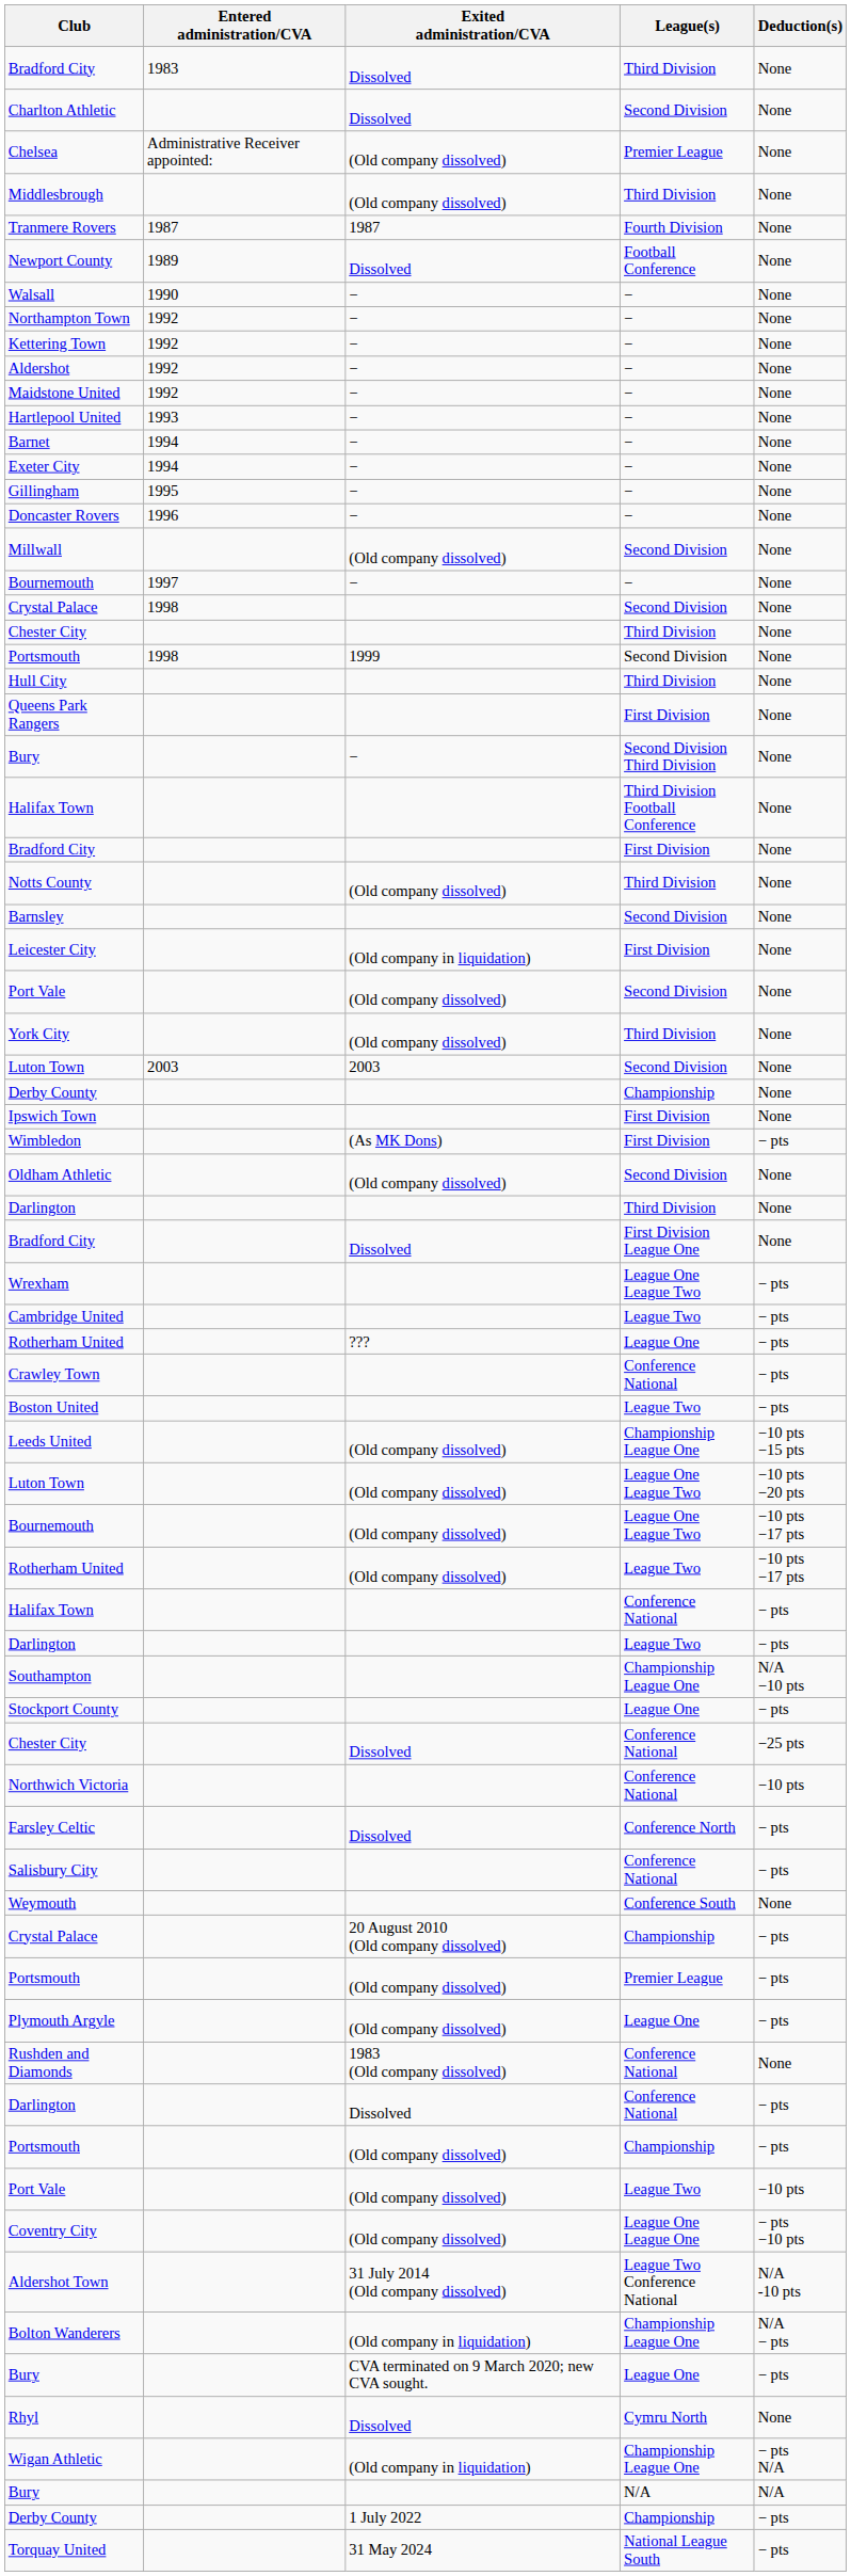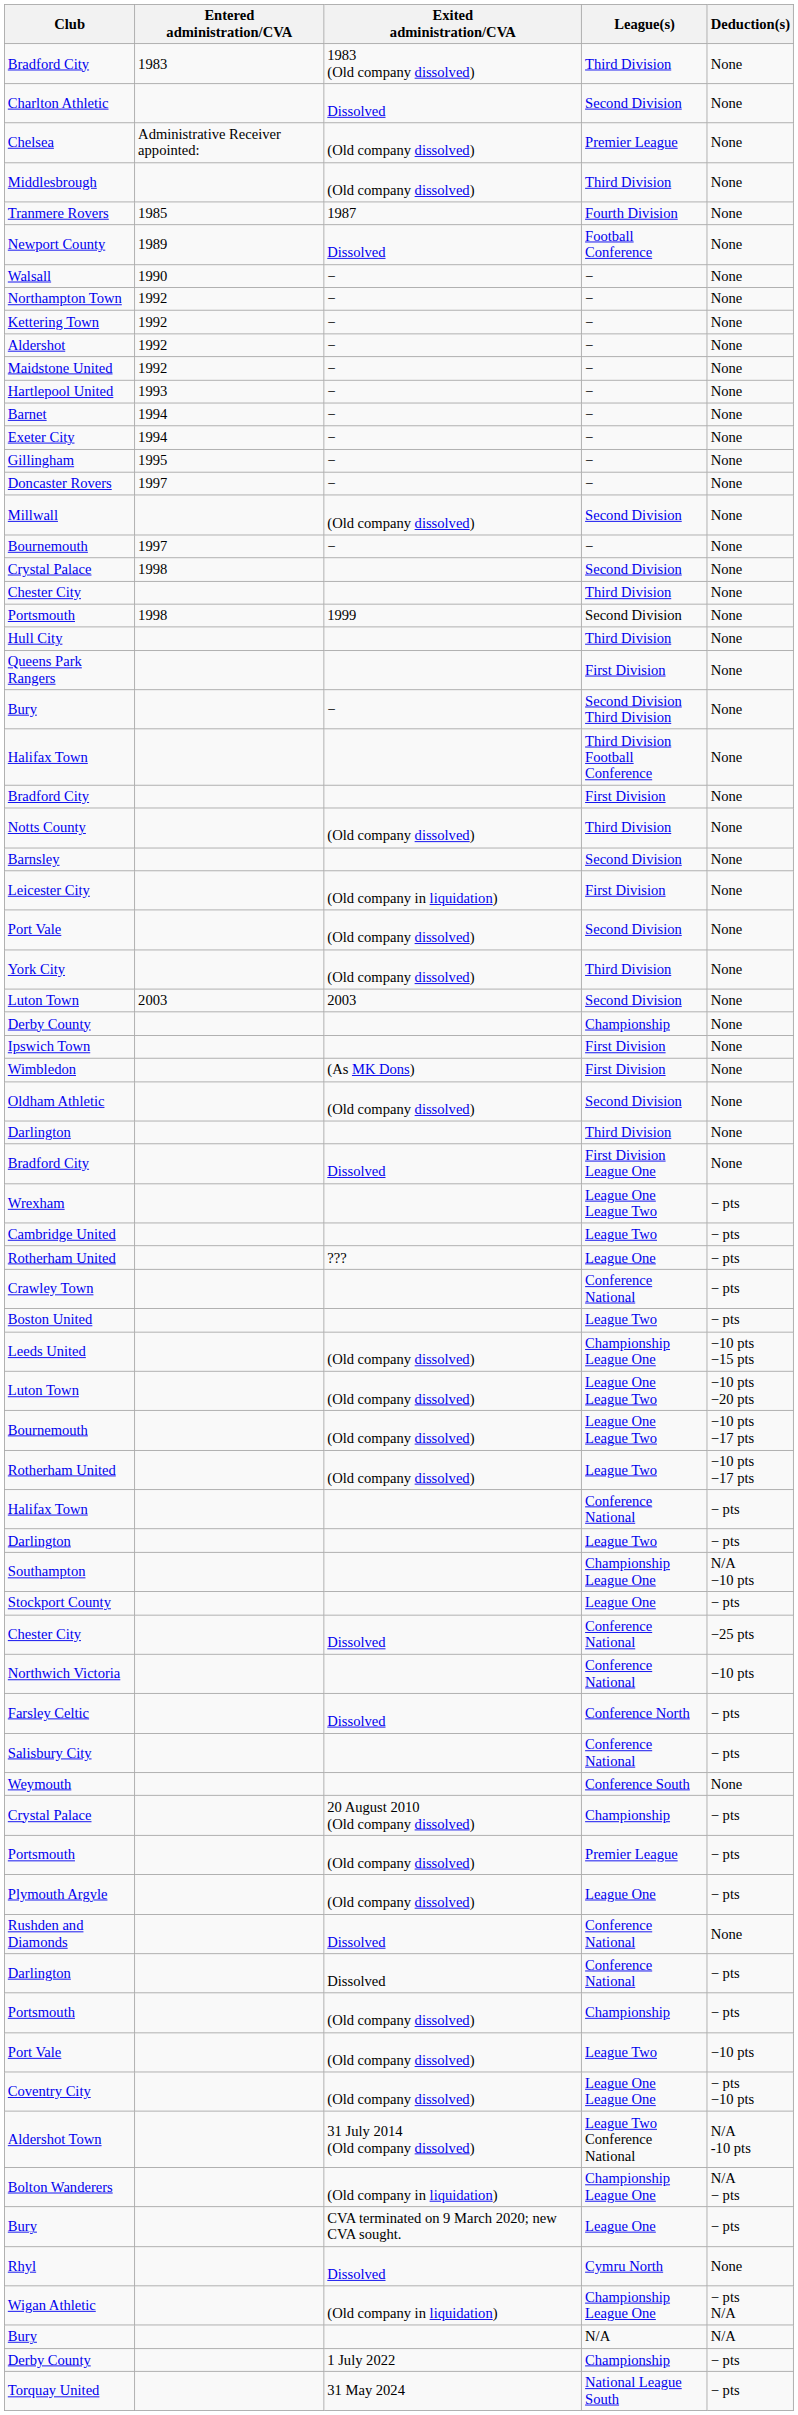Bradford City / Third Division | Exited administration/CVA: Dissolved -> 1983 (Old company dissolved)
Tranmere Rovers | Entered administration/CVA: 1987 -> 1985
Doncaster Rovers | Entered administration/CVA: 1996 -> 1997
Wimbledon | Deduction(s): − pts -> None
Rushden and Diamonds | Exited administration/CVA: 1983 (Old company dissolved) -> Dissolved
